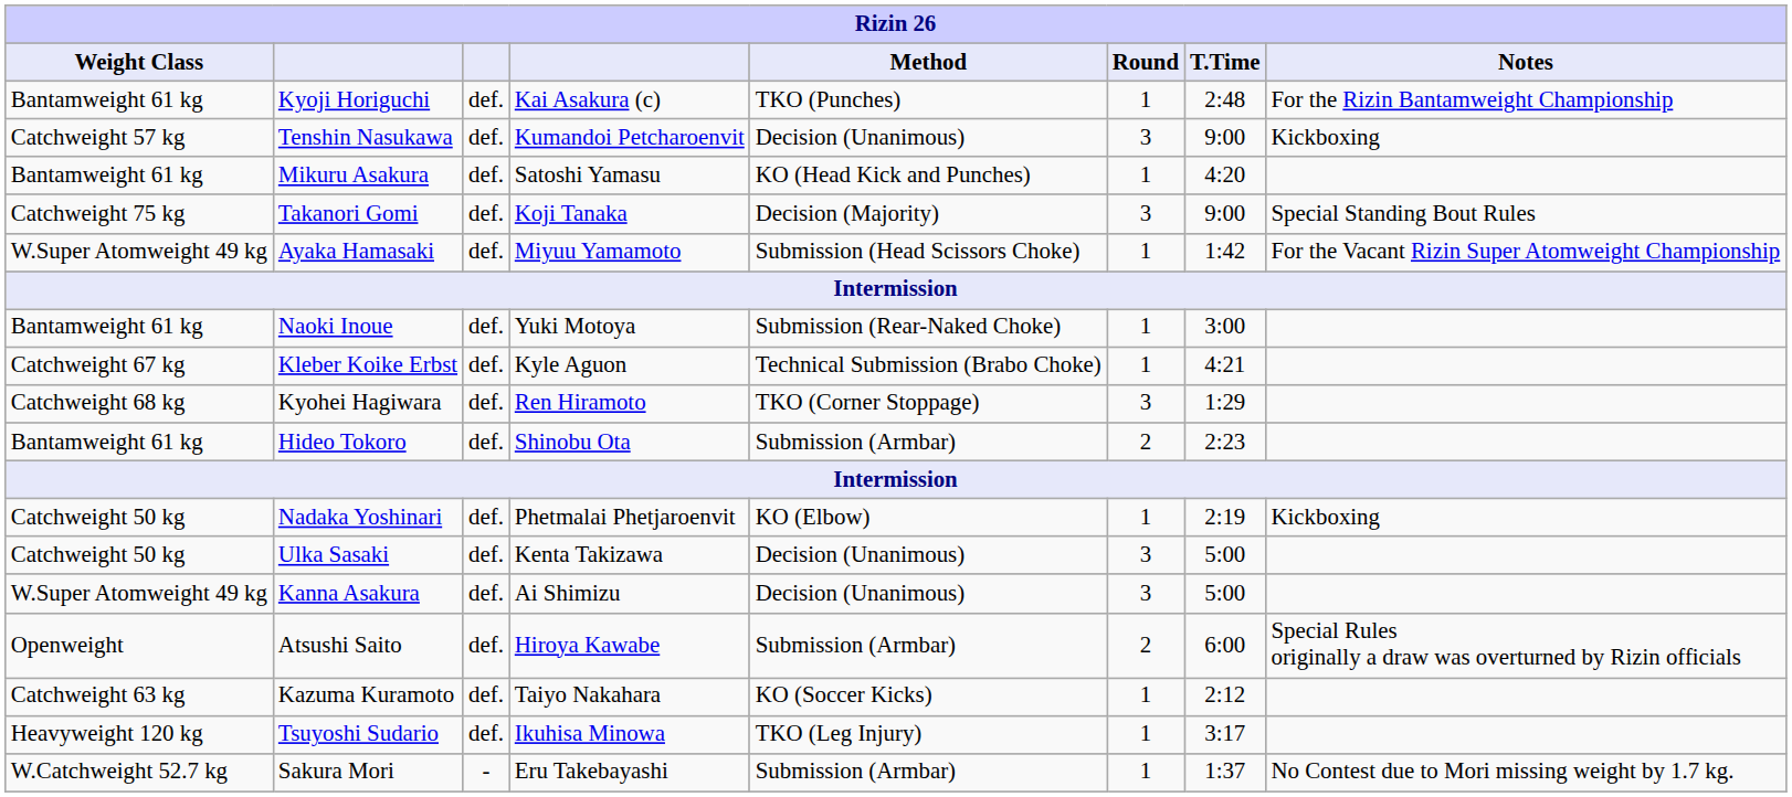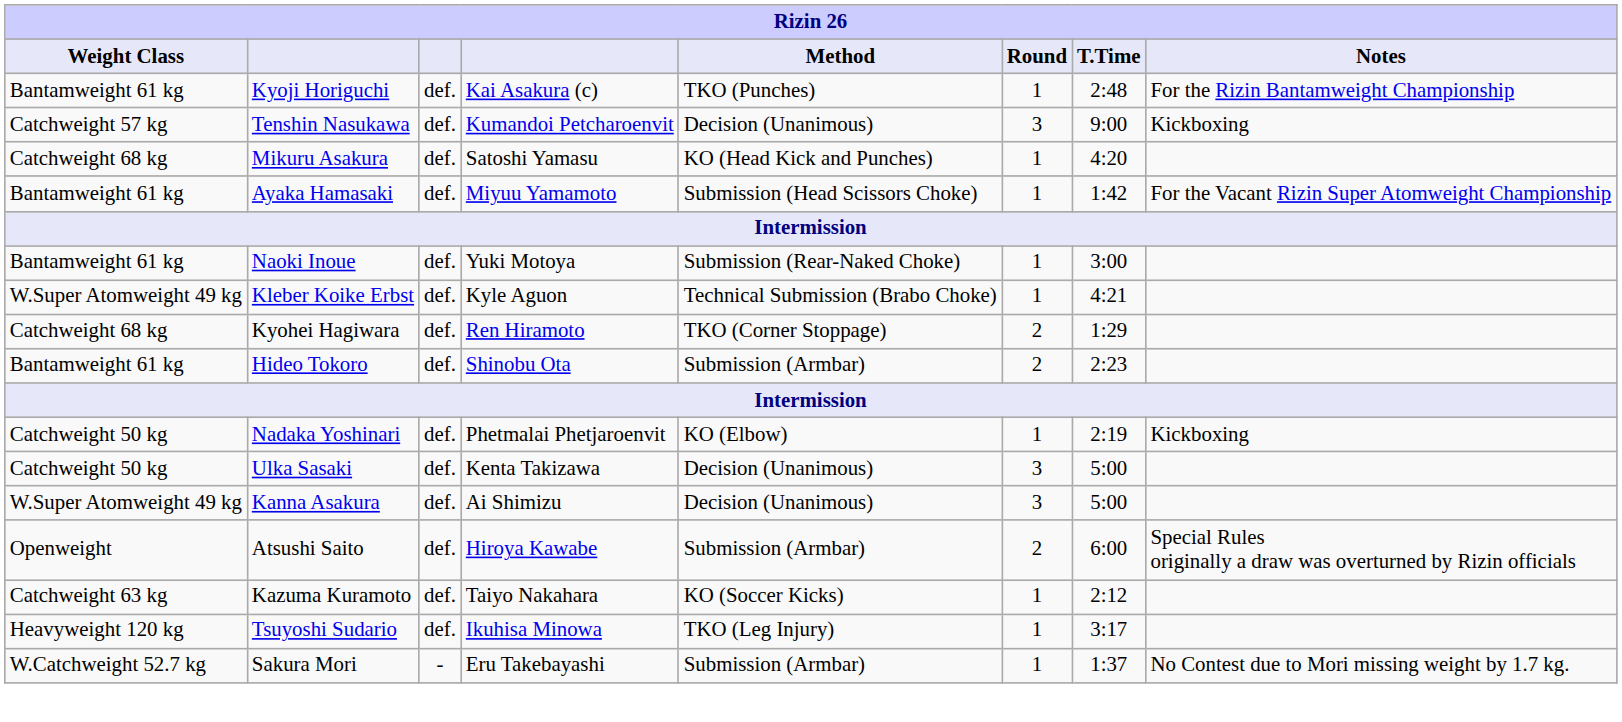Mikuru Asakura | Weight Class: Bantamweight 61 kg -> Catchweight 68 kg
- row: Catchweight 75 kg | Takanori Gomi | def. | Koji Tanaka | Decision (Majority) | 3 | 9:00 | Special Standing Bout Rules
Ayaka Hamasaki | Weight Class: W.Super Atomweight 49 kg -> Bantamweight 61 kg
Kleber Koike Erbst | Weight Class: Catchweight 67 kg -> W.Super Atomweight 49 kg
Kyohei Hagiwara | Round: 3 -> 2
